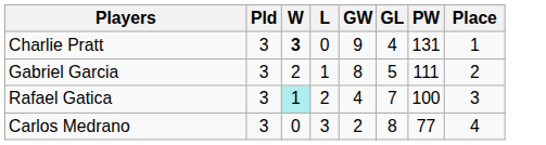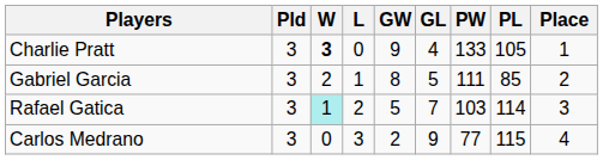+ column: PL | 105 | 85 | 114 | 115
Charlie Pratt | PW: 131 -> 133
Rafael Gatica | GW: 4 -> 5
Rafael Gatica | PW: 100 -> 103
Carlos Medrano | GL: 8 -> 9
